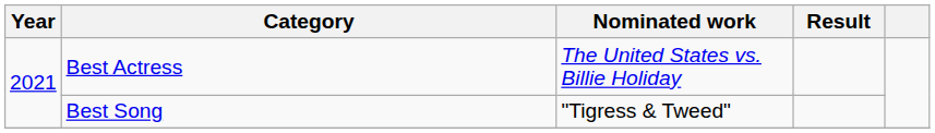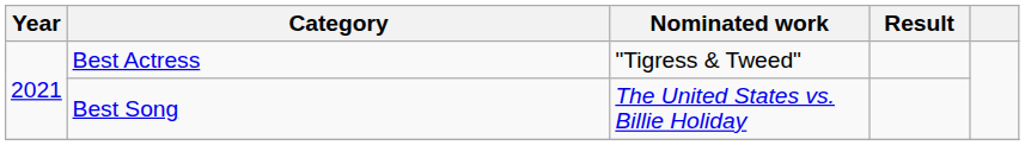Best Actress | Nominated work: The United States vs. Billie Holiday -> "Tigress & Tweed"
Best Song | Nominated work: "Tigress & Tweed" -> The United States vs. Billie Holiday
